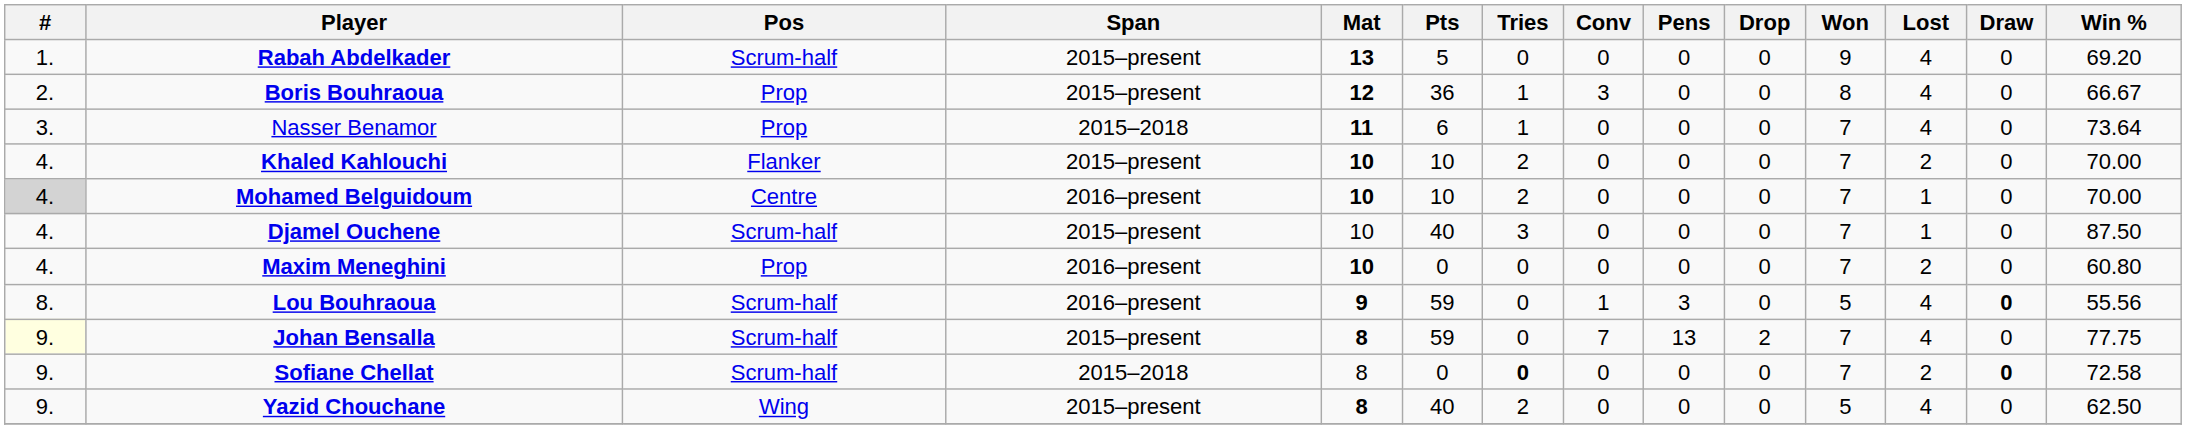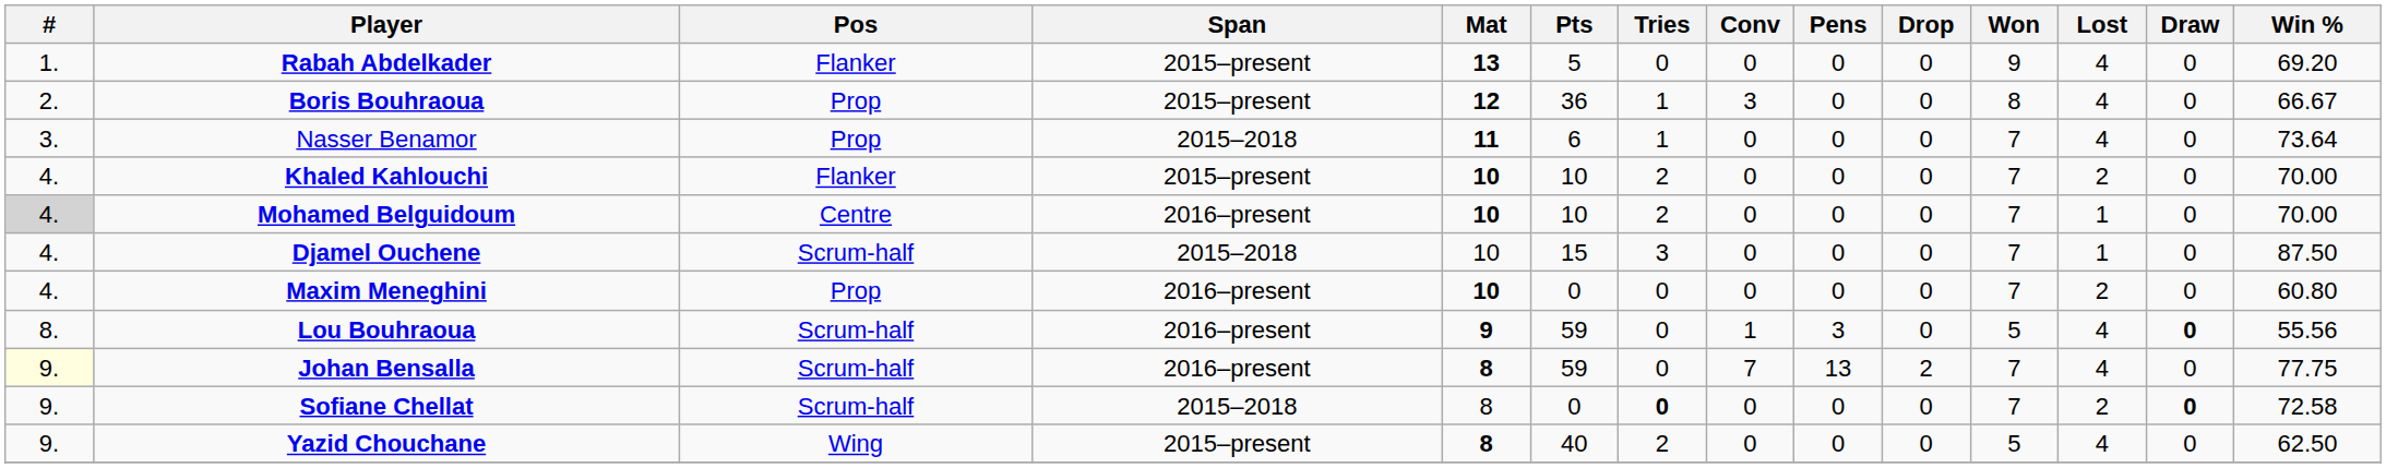Rabah Abdelkader | Pos: Scrum-half -> Flanker
Djamel Ouchene | Span: 2015–present -> 2015–2018
Djamel Ouchene | Pts: 40 -> 15
Johan Bensalla | Span: 2015–present -> 2016–present
